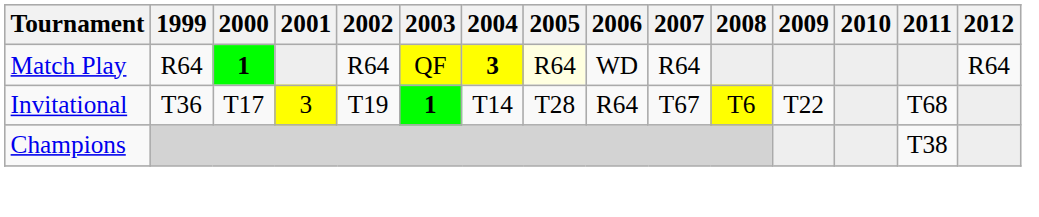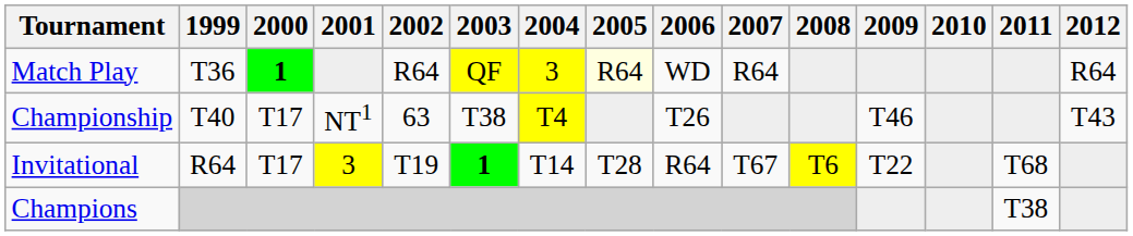Match Play | 1999: R64 -> T36
Match Play | 2004: bold -> normal
+ row: Championship | T40 | T17 | NT1 | 63 | T38 | T4 | T26 | T46 | T43
Invitational | 1999: T36 -> R64
